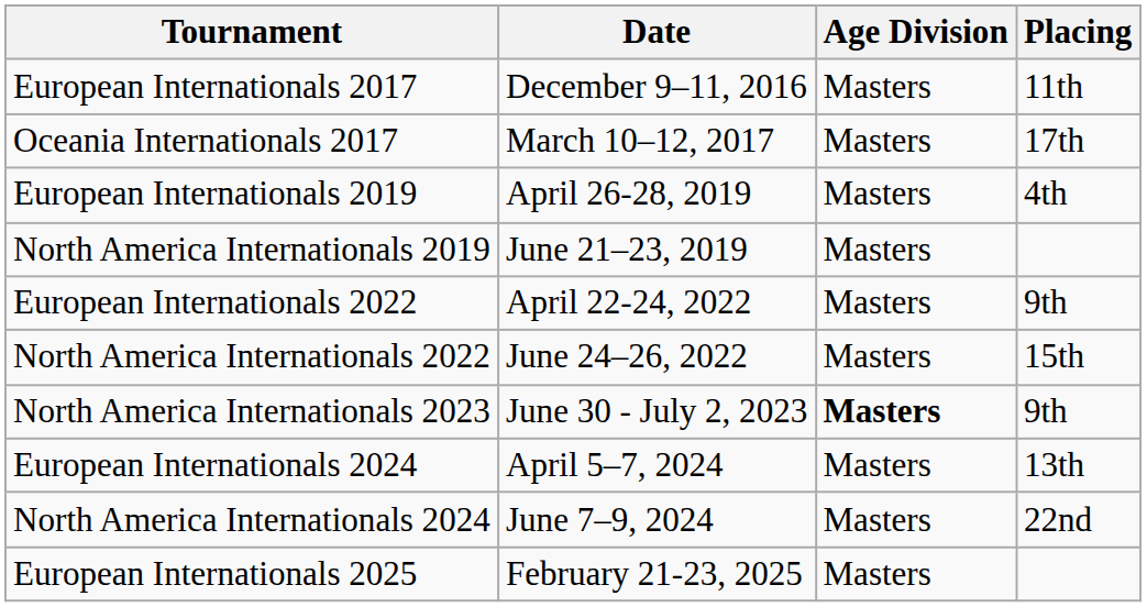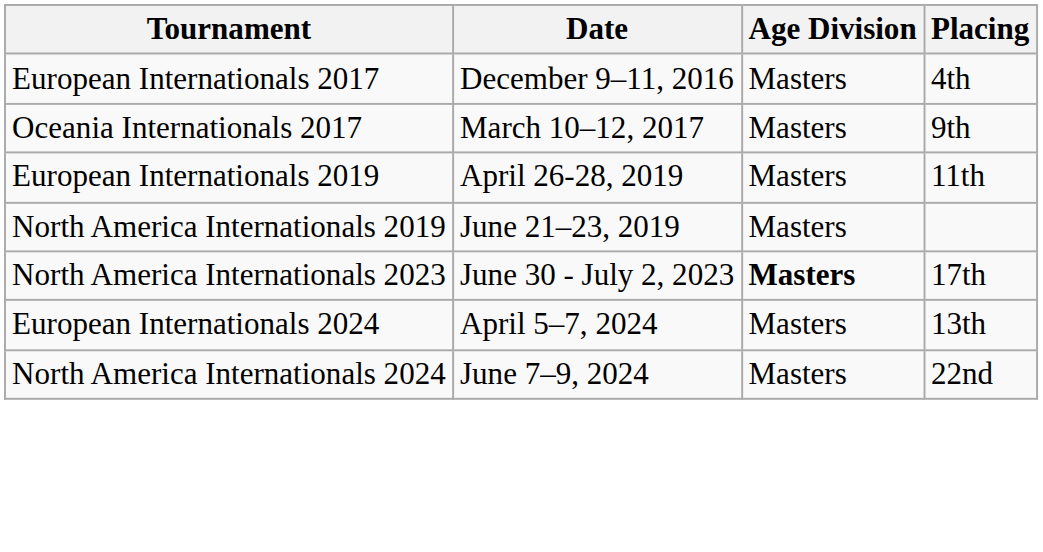European Internationals 2017 | Placing: 11th -> 4th
Oceania Internationals 2017 | Placing: 17th -> 9th
European Internationals 2019 | Placing: 4th -> 11th
- row: European Internationals 2022 | April 22-24, 2022 | Masters | 9th
- row: North America Internationals 2022 | June 24–26, 2022 | Masters | 15th
North America Internationals 2023 | Placing: 9th -> 17th
- row: European Internationals 2025 | February 21-23, 2025 | Masters
